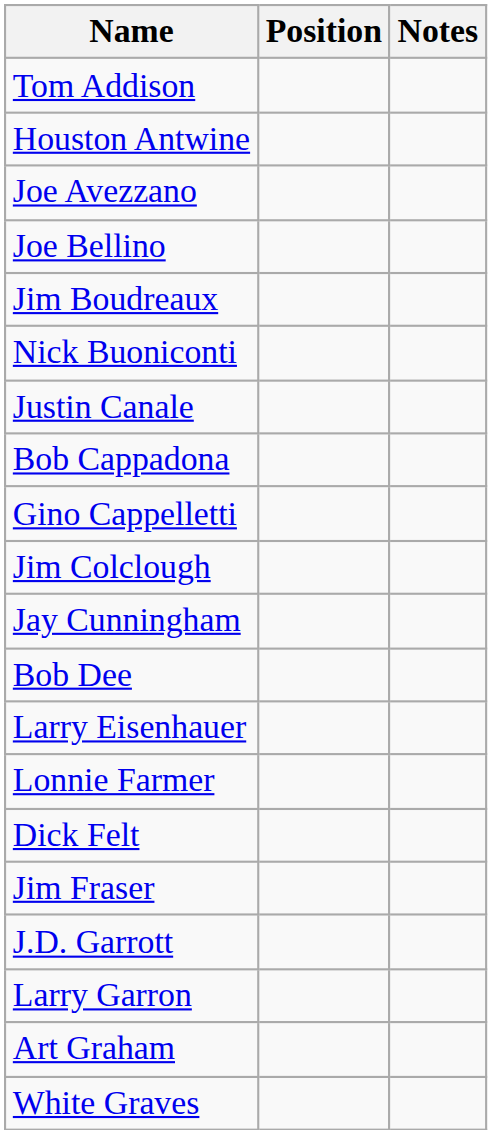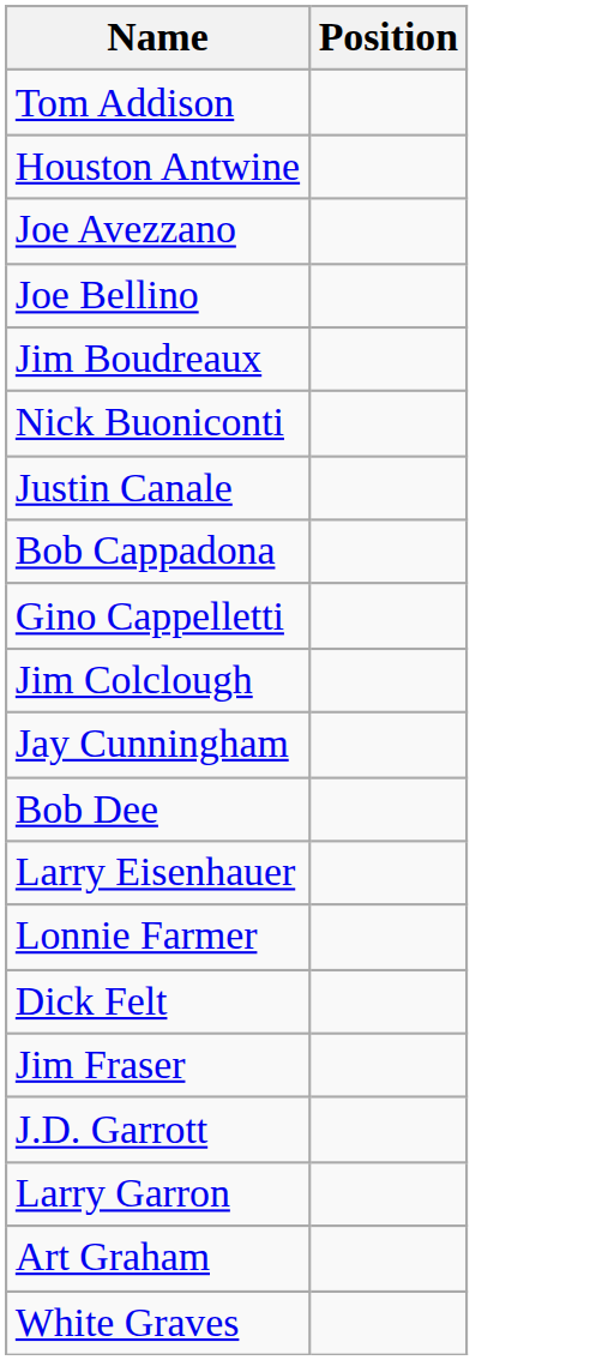- column: Notes
